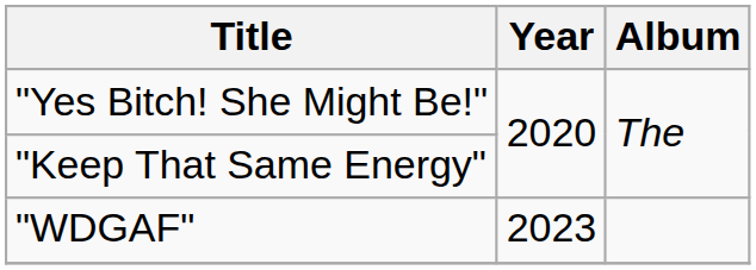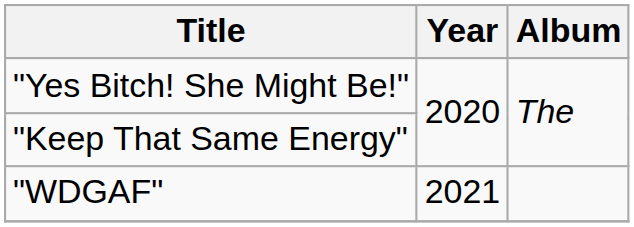"WDGAF" | Year: 2023 -> 2021
